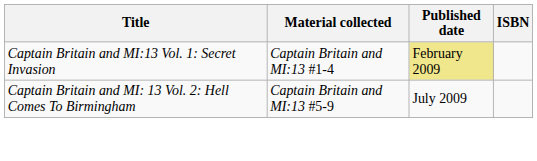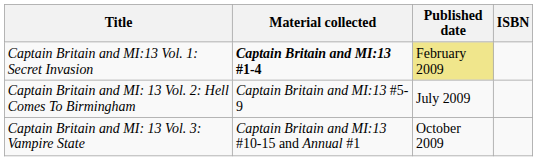Captain Britain and MI:13 Vol. 1: Secret Invasion | Material collected: normal -> bold
+ row: Captain Britain and MI: 13 Vol. 3: Vampire State | Captain Britain and MI:13 #10-15 and Annual #1 | October 2009
